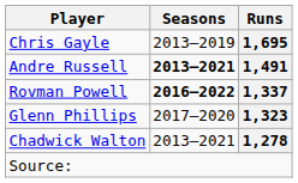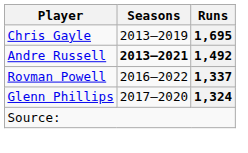Andre Russell | Runs: 1,491 -> 1,492
Rovman Powell | Seasons: bold -> normal
Glenn Phillips | Runs: 1,323 -> 1,324
- row: Chadwick Walton | 2013–2021 | 1,278
